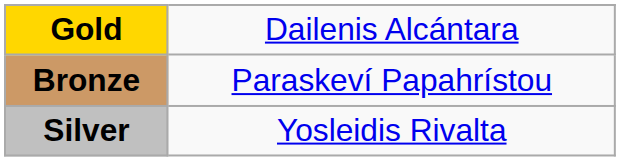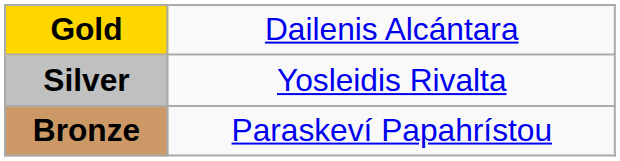rows swapped: Silver <-> Bronze
